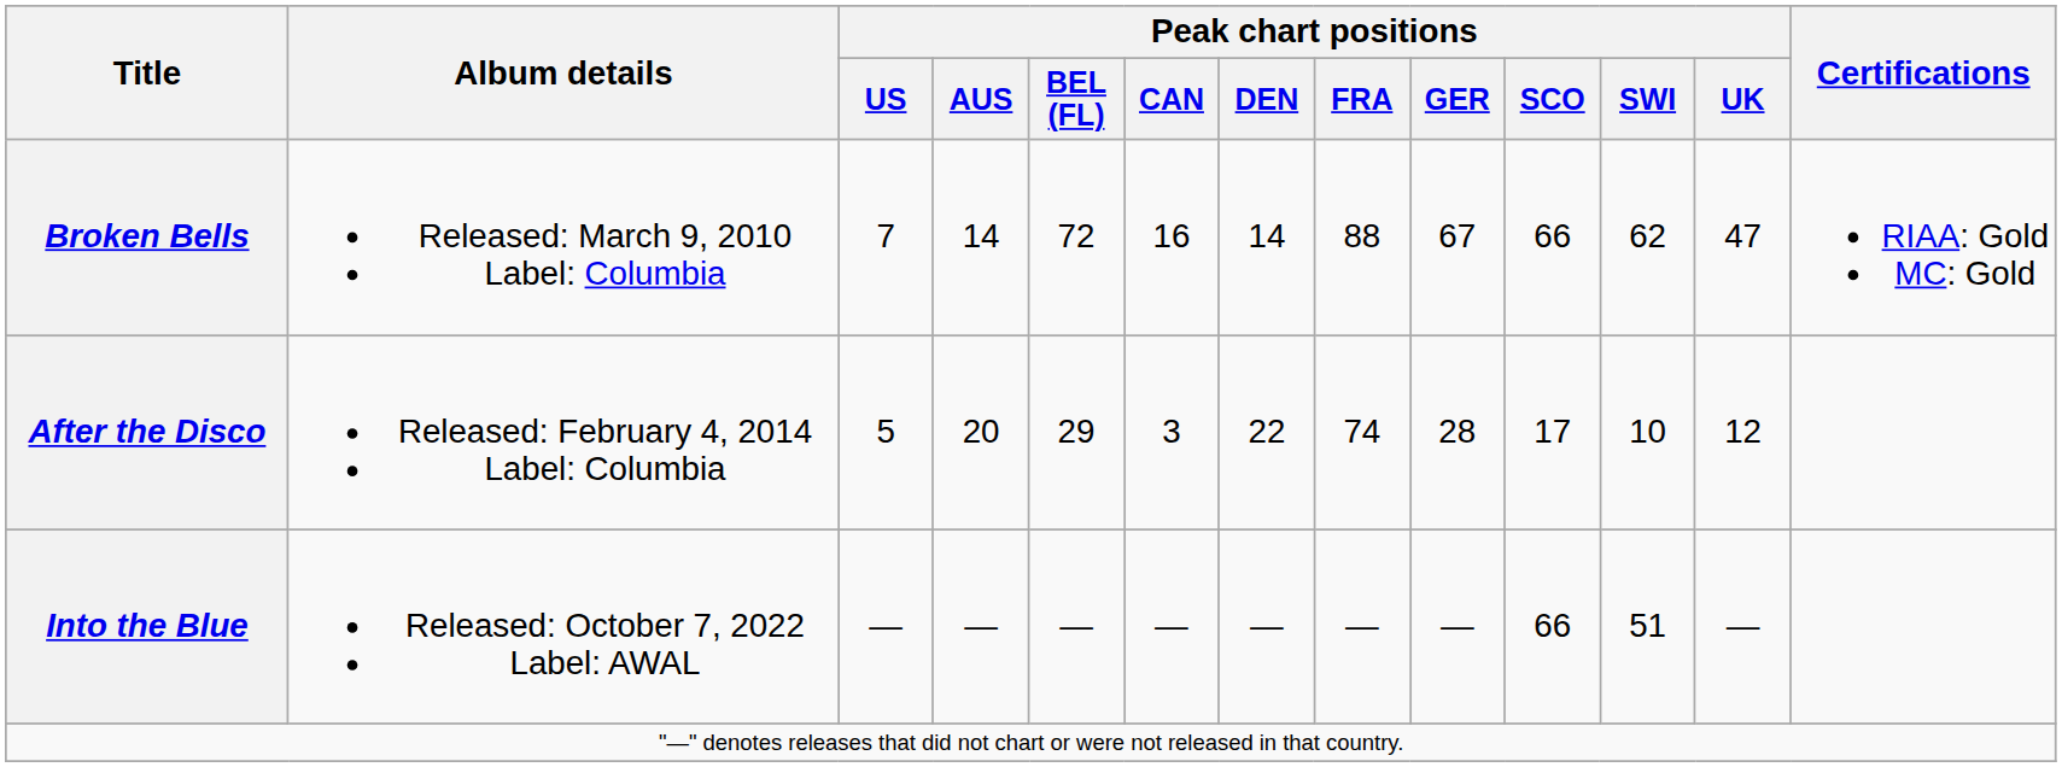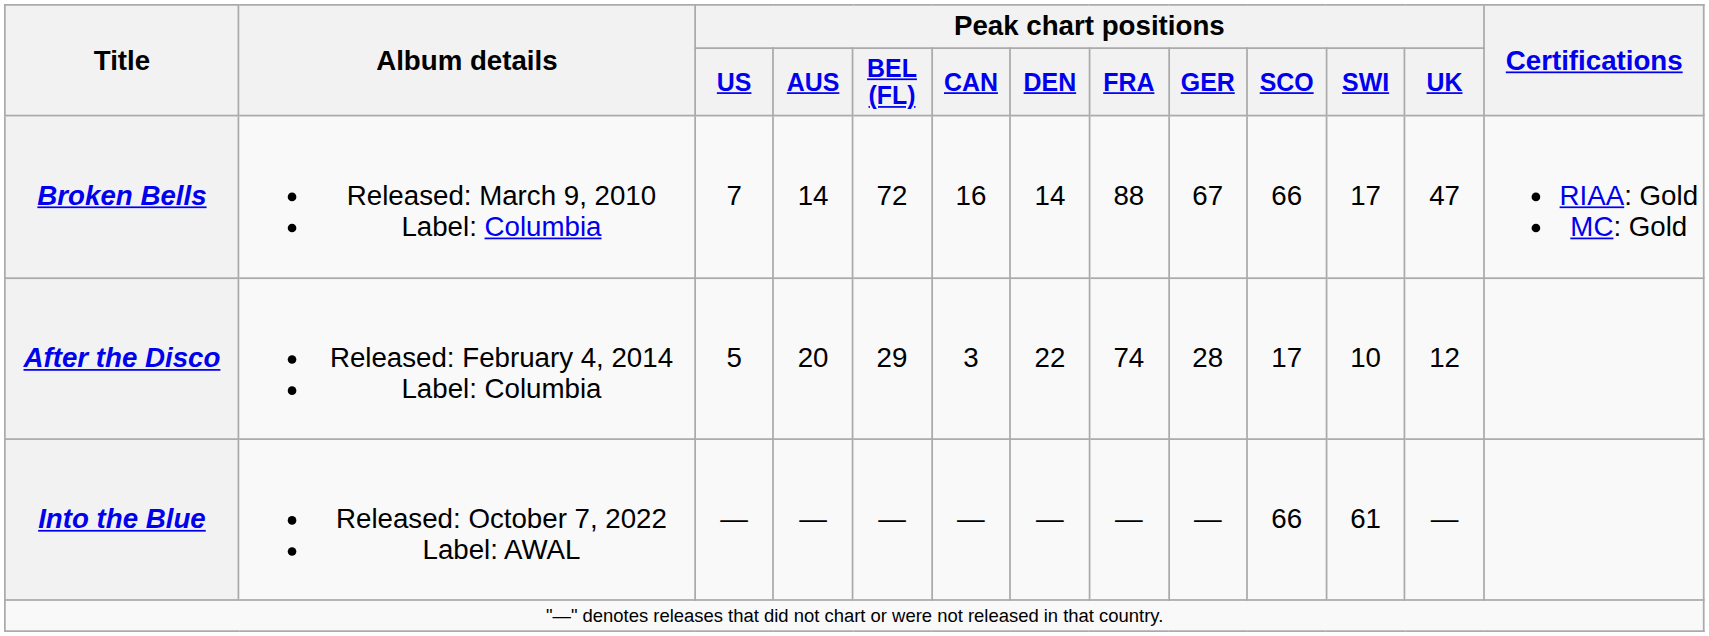Broken Bells | Peak chart positions / SWI: 62 -> 17
Into the Blue | Peak chart positions / SWI: 51 -> 61
